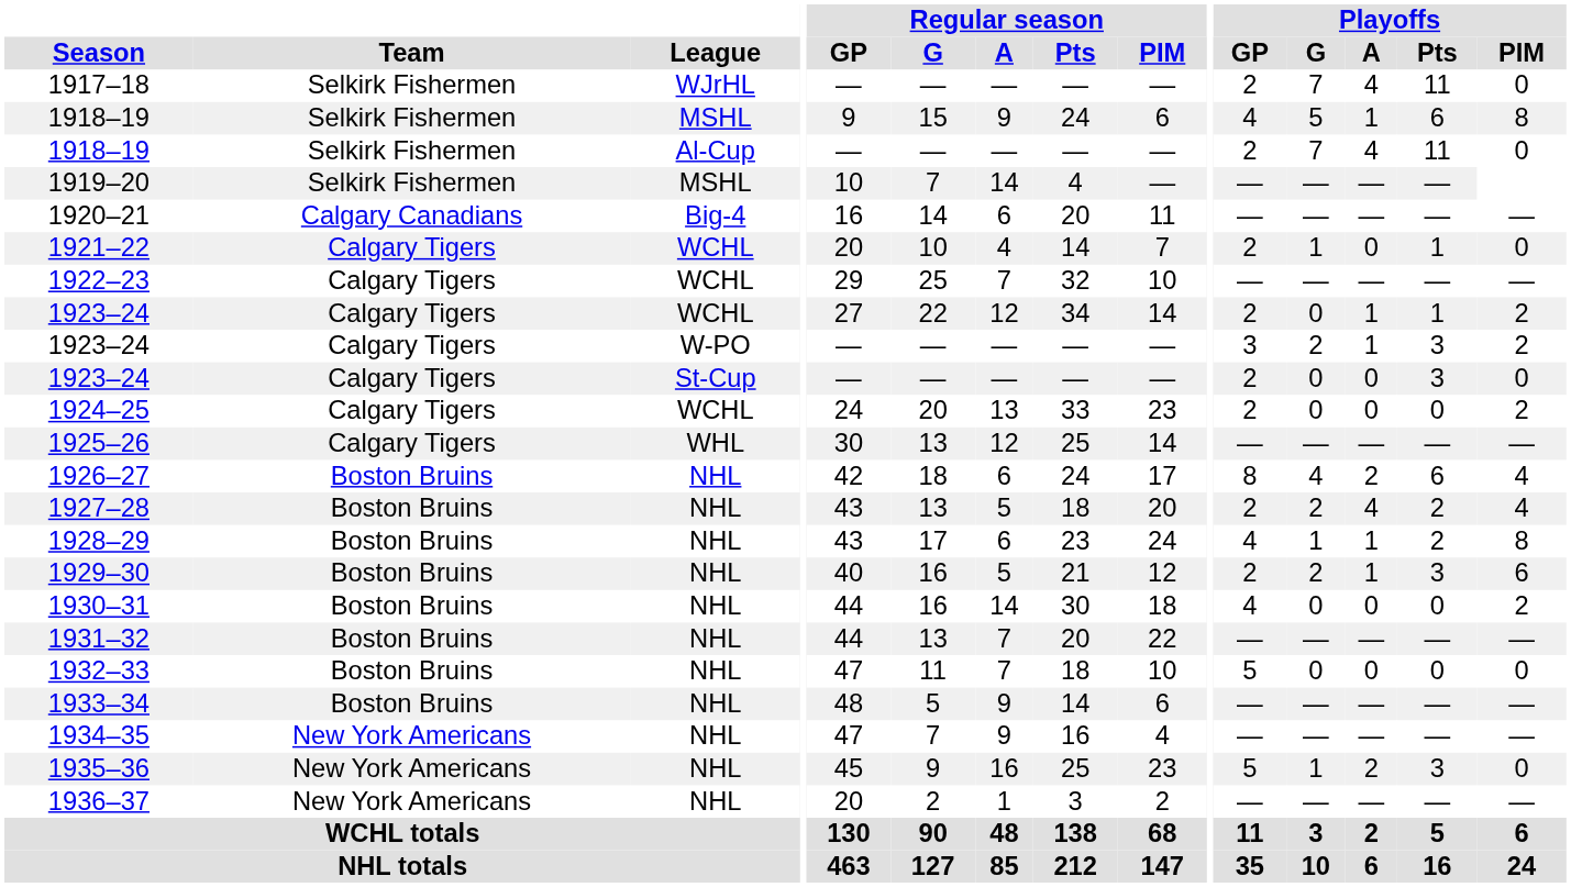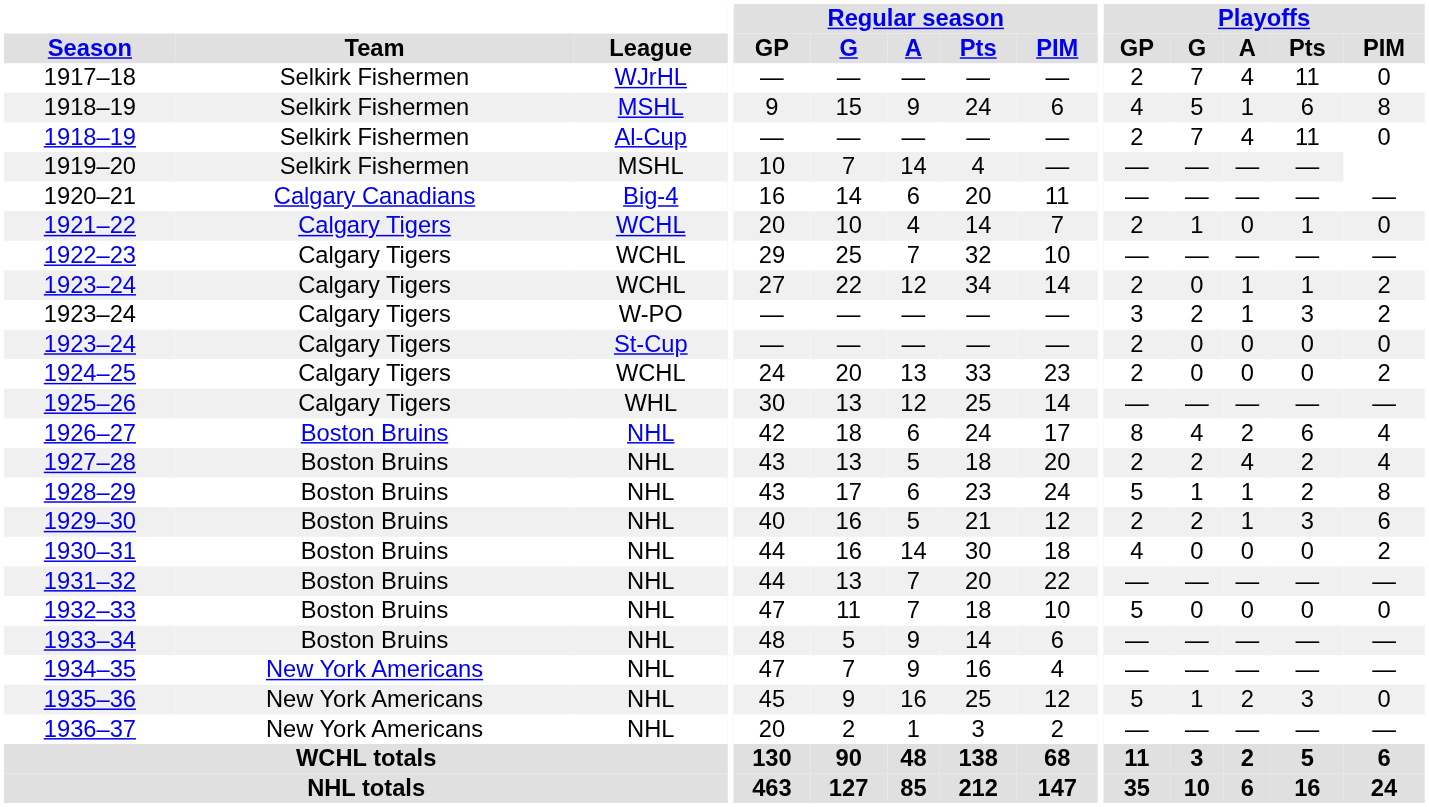1923–24 / St-Cup | Playoffs / Pts: 3 -> 0
1928–29 | Playoffs / GP: 4 -> 5
1935–36 | Regular season / PIM: 23 -> 12
